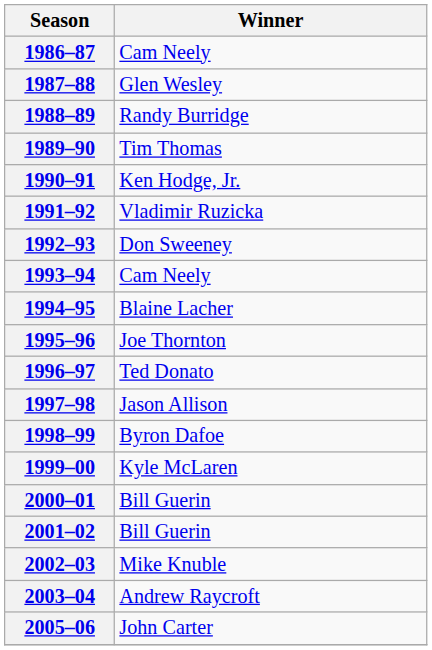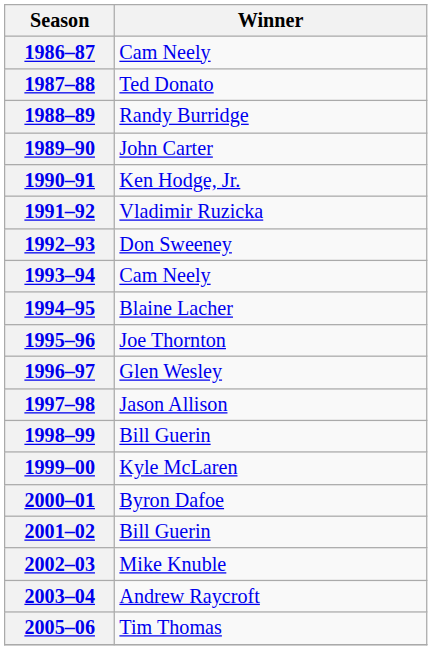1987–88 | Winner: Glen Wesley -> Ted Donato
1989–90 | Winner: Tim Thomas -> John Carter
1996–97 | Winner: Ted Donato -> Glen Wesley
1998–99 | Winner: Byron Dafoe -> Bill Guerin
2000–01 | Winner: Bill Guerin -> Byron Dafoe
2005–06 | Winner: John Carter -> Tim Thomas
